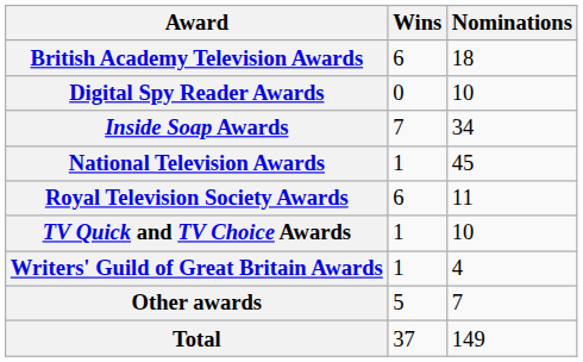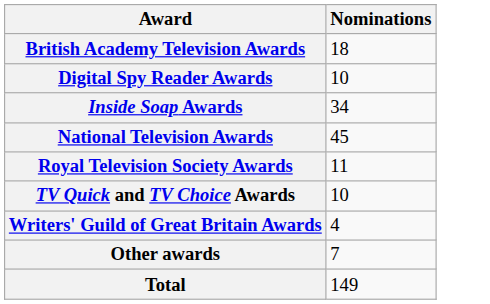- column: Wins | 6 | 0 | 7 | 1 | 6 | 1 | 1 | 5 | 37
